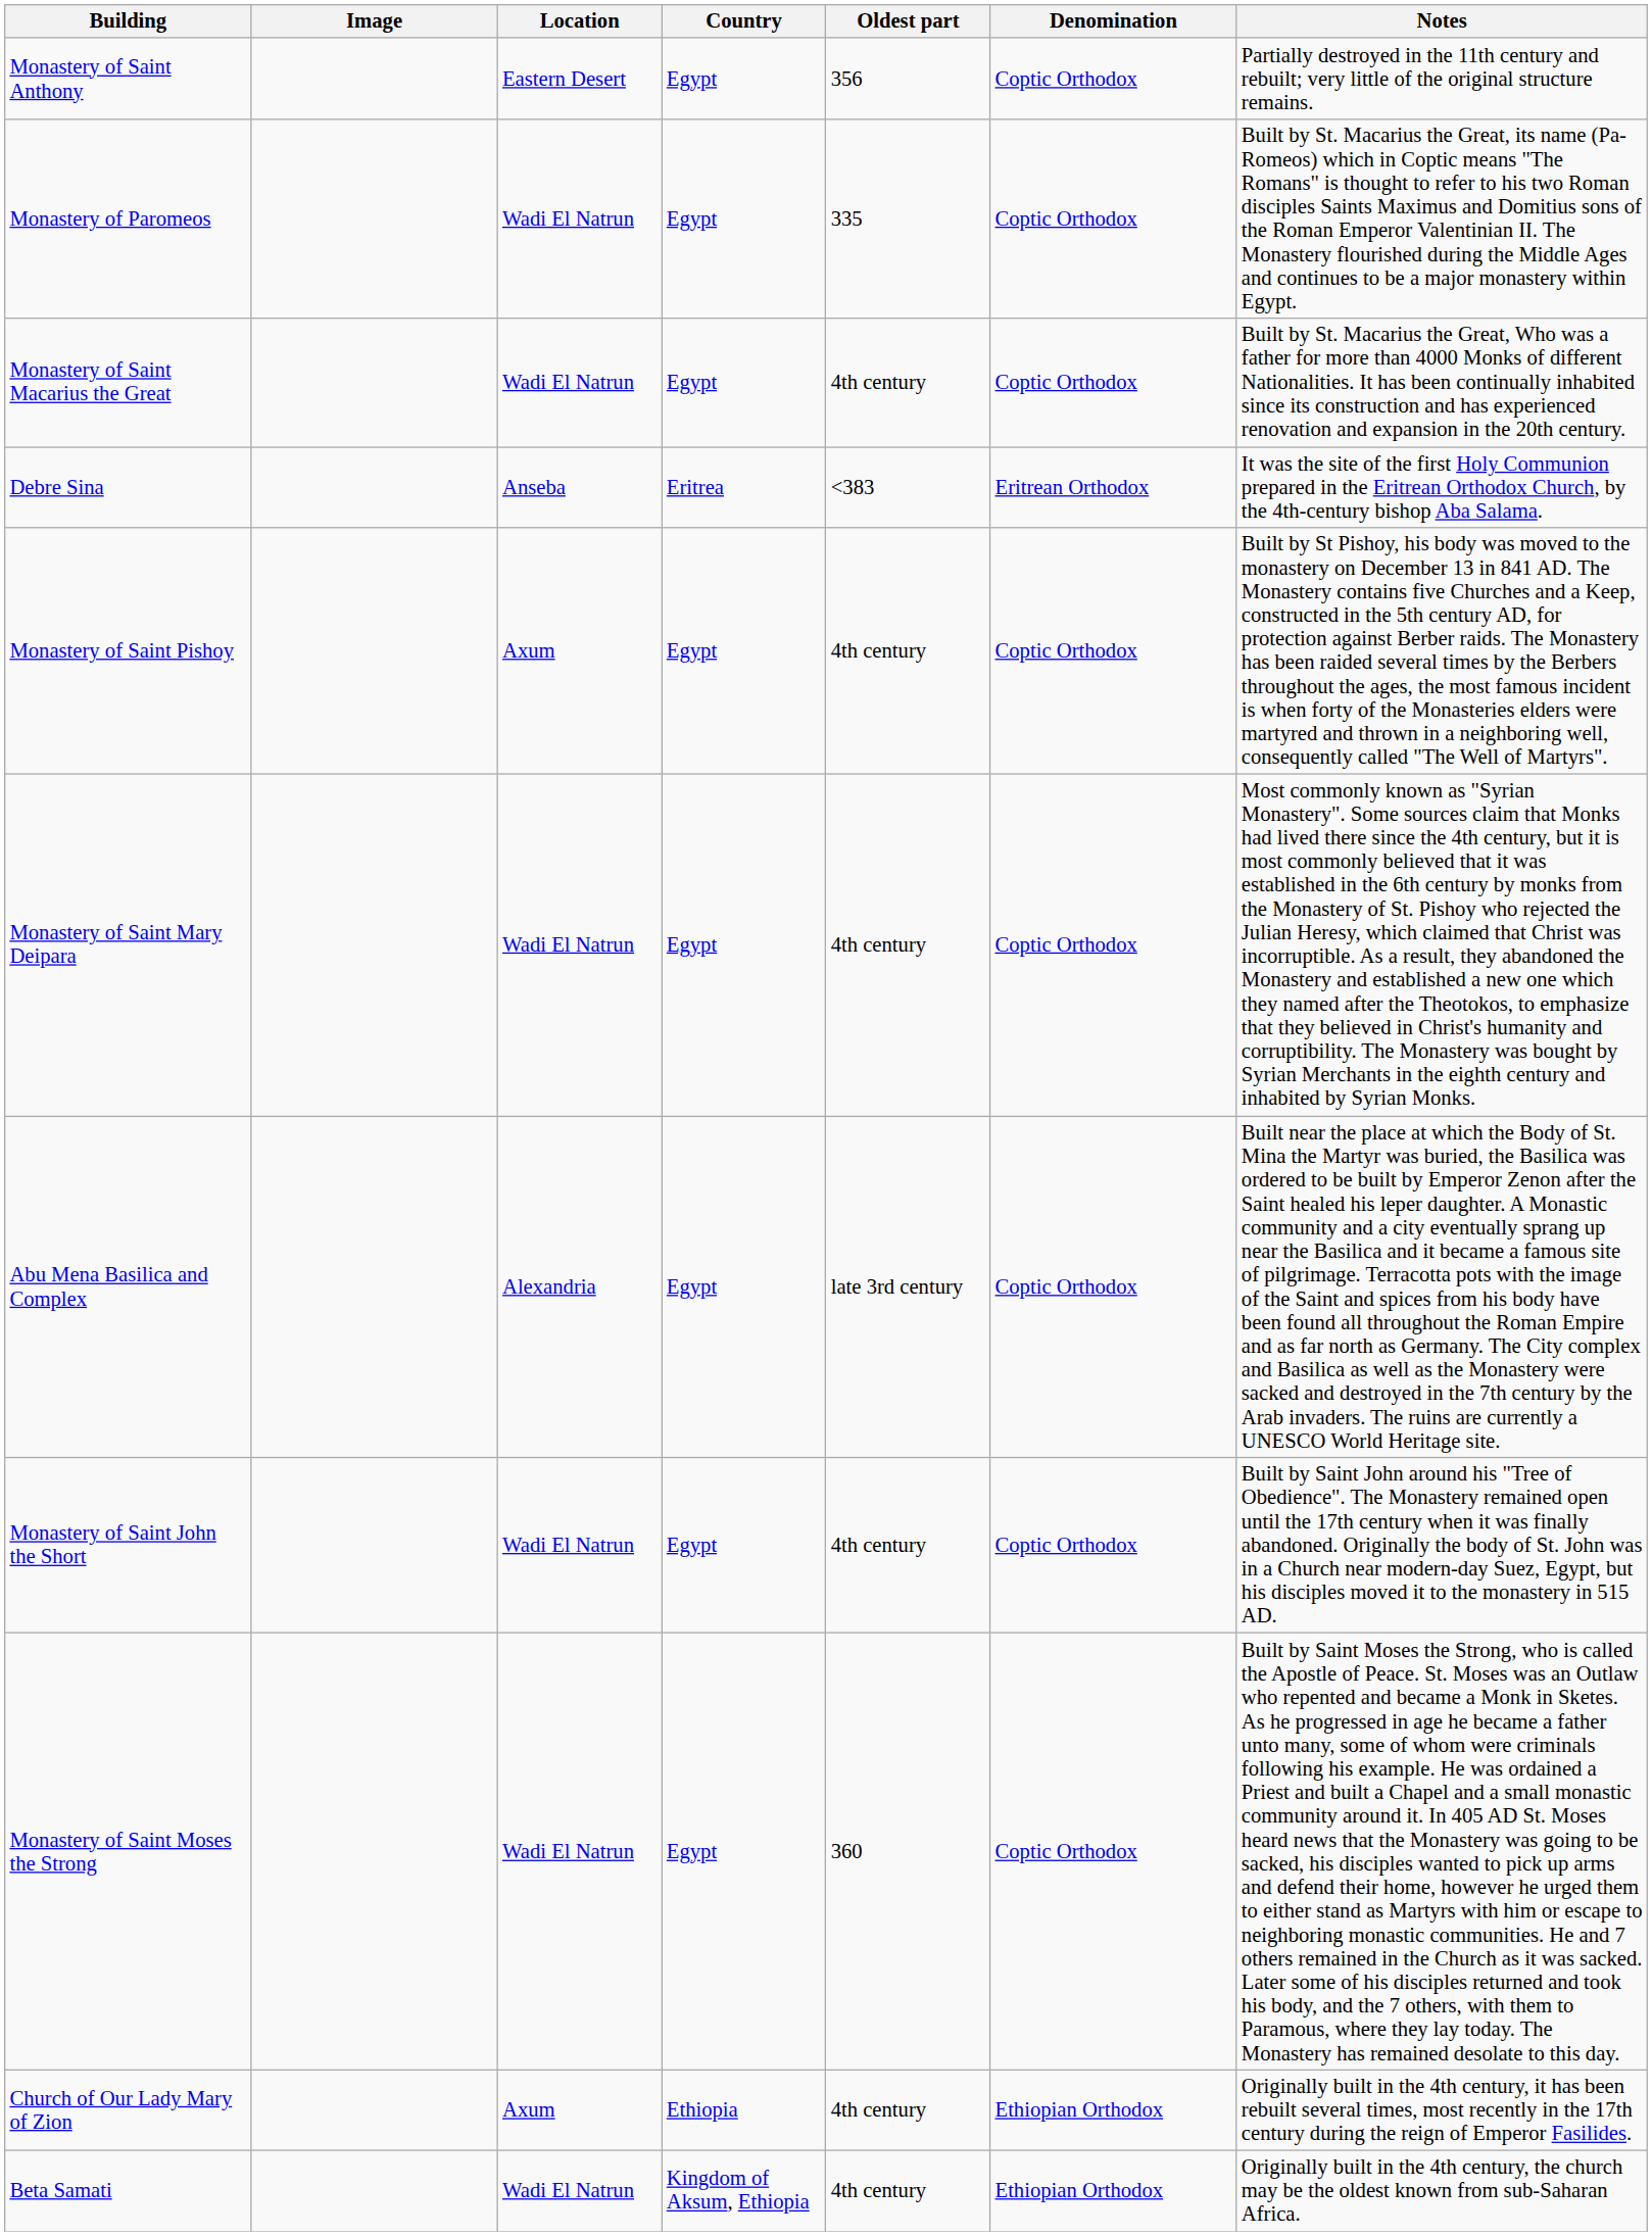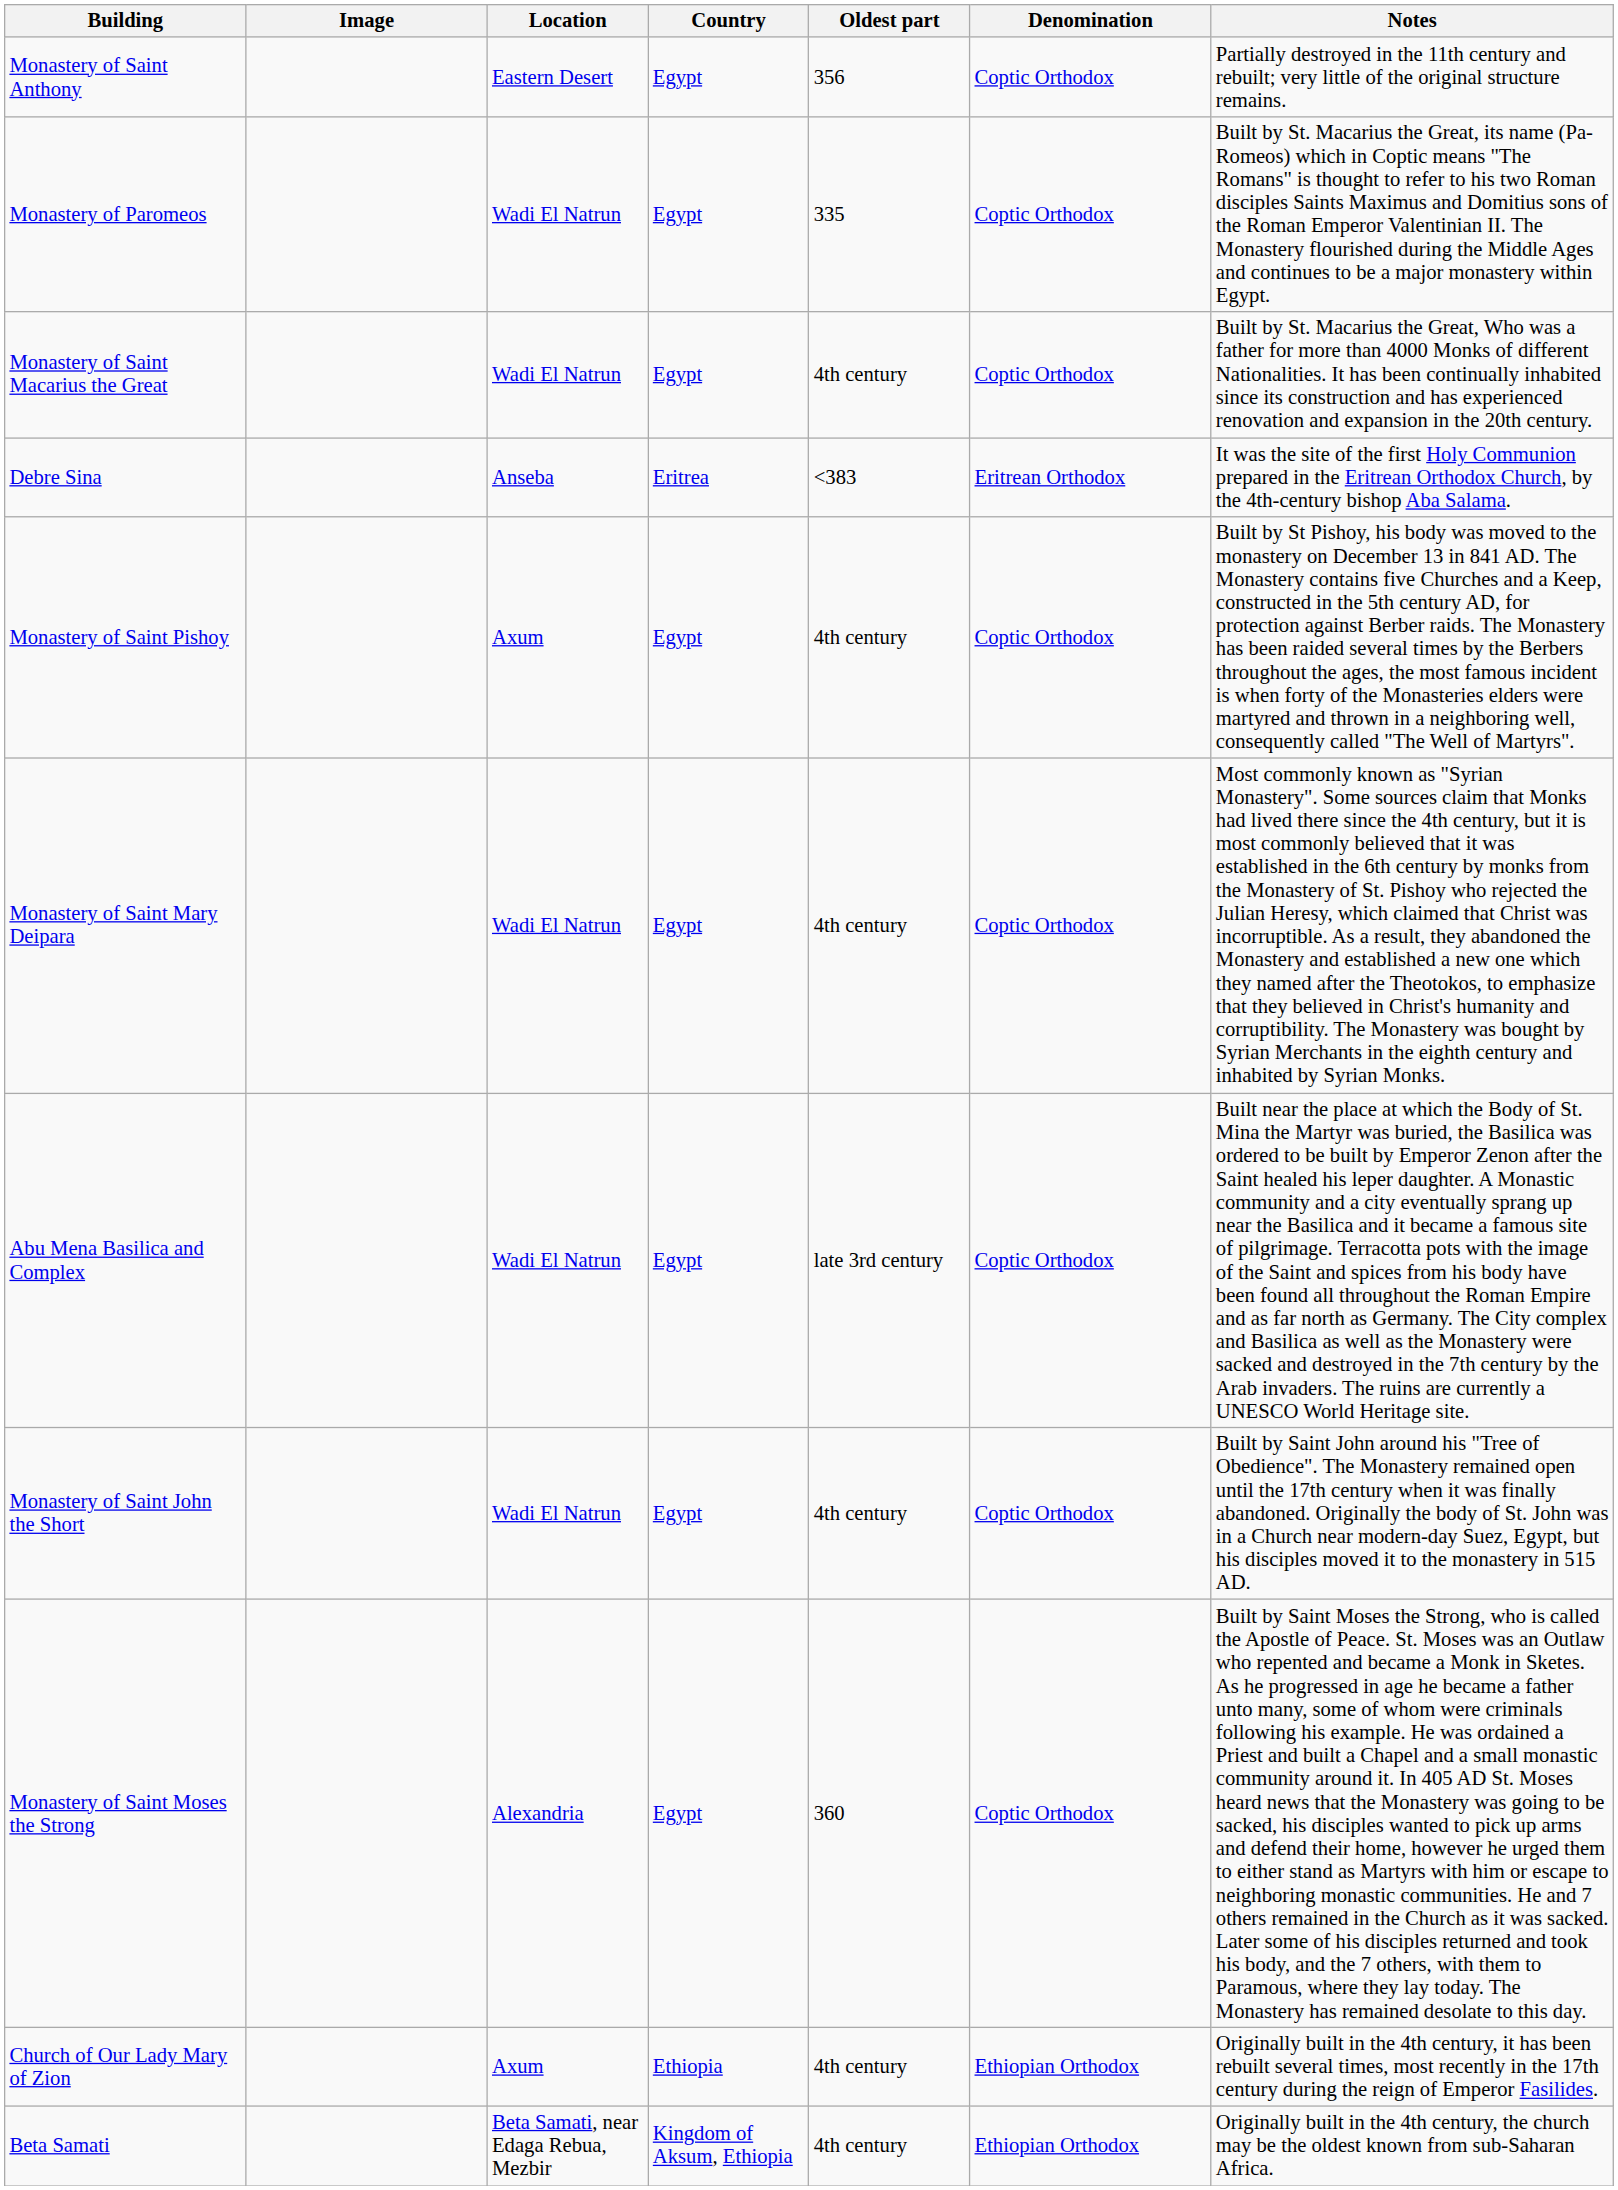Abu Mena Basilica and Complex | Location: Alexandria -> Wadi El Natrun
Monastery of Saint Moses the Strong | Location: Wadi El Natrun -> Alexandria
Beta Samati | Location: Wadi El Natrun -> Beta Samati, near Edaga Rebua, Mezbir
